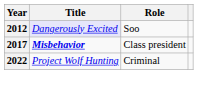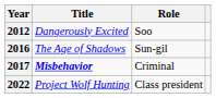2012 | Title: lavender background -> no background
+ row: 2016 | The Age of Shadows | Sun-gil
2017 | Role: Class president -> Criminal
2022 | Role: Criminal -> Class president
